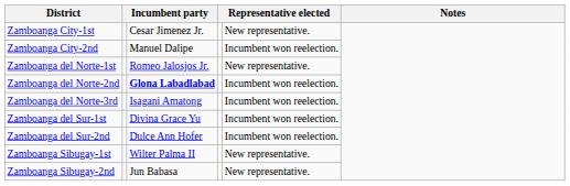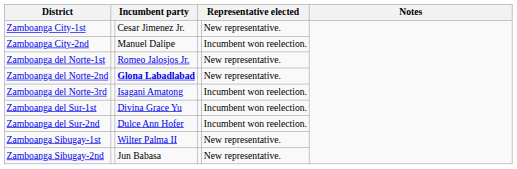Zamboanga del Norte-2nd | column 5: Incumbent won reelection. -> New representative.
